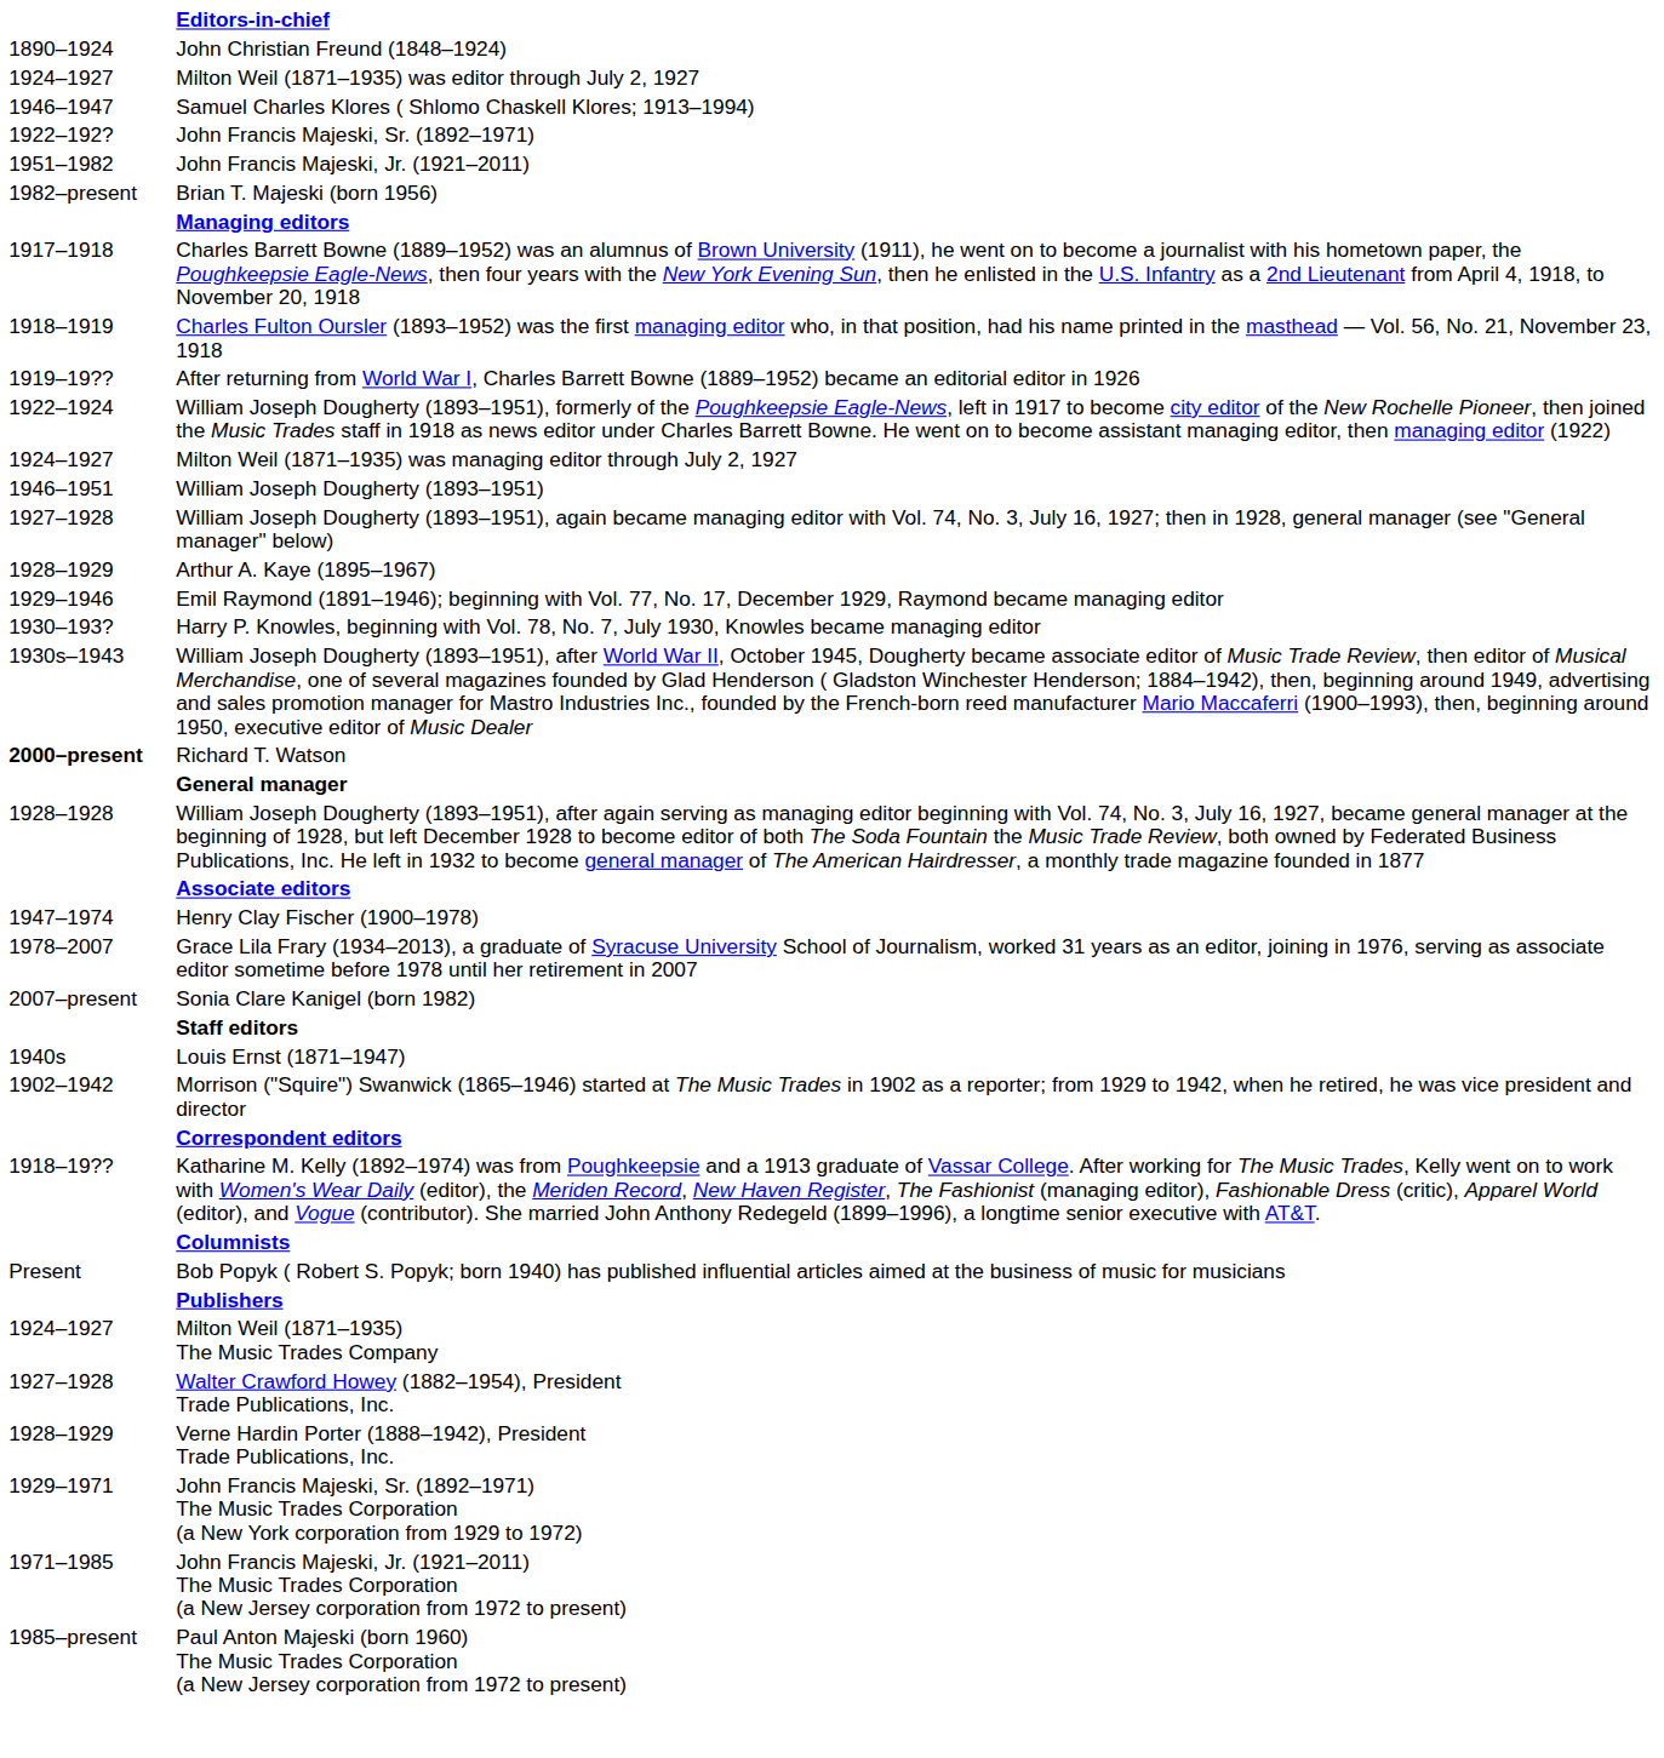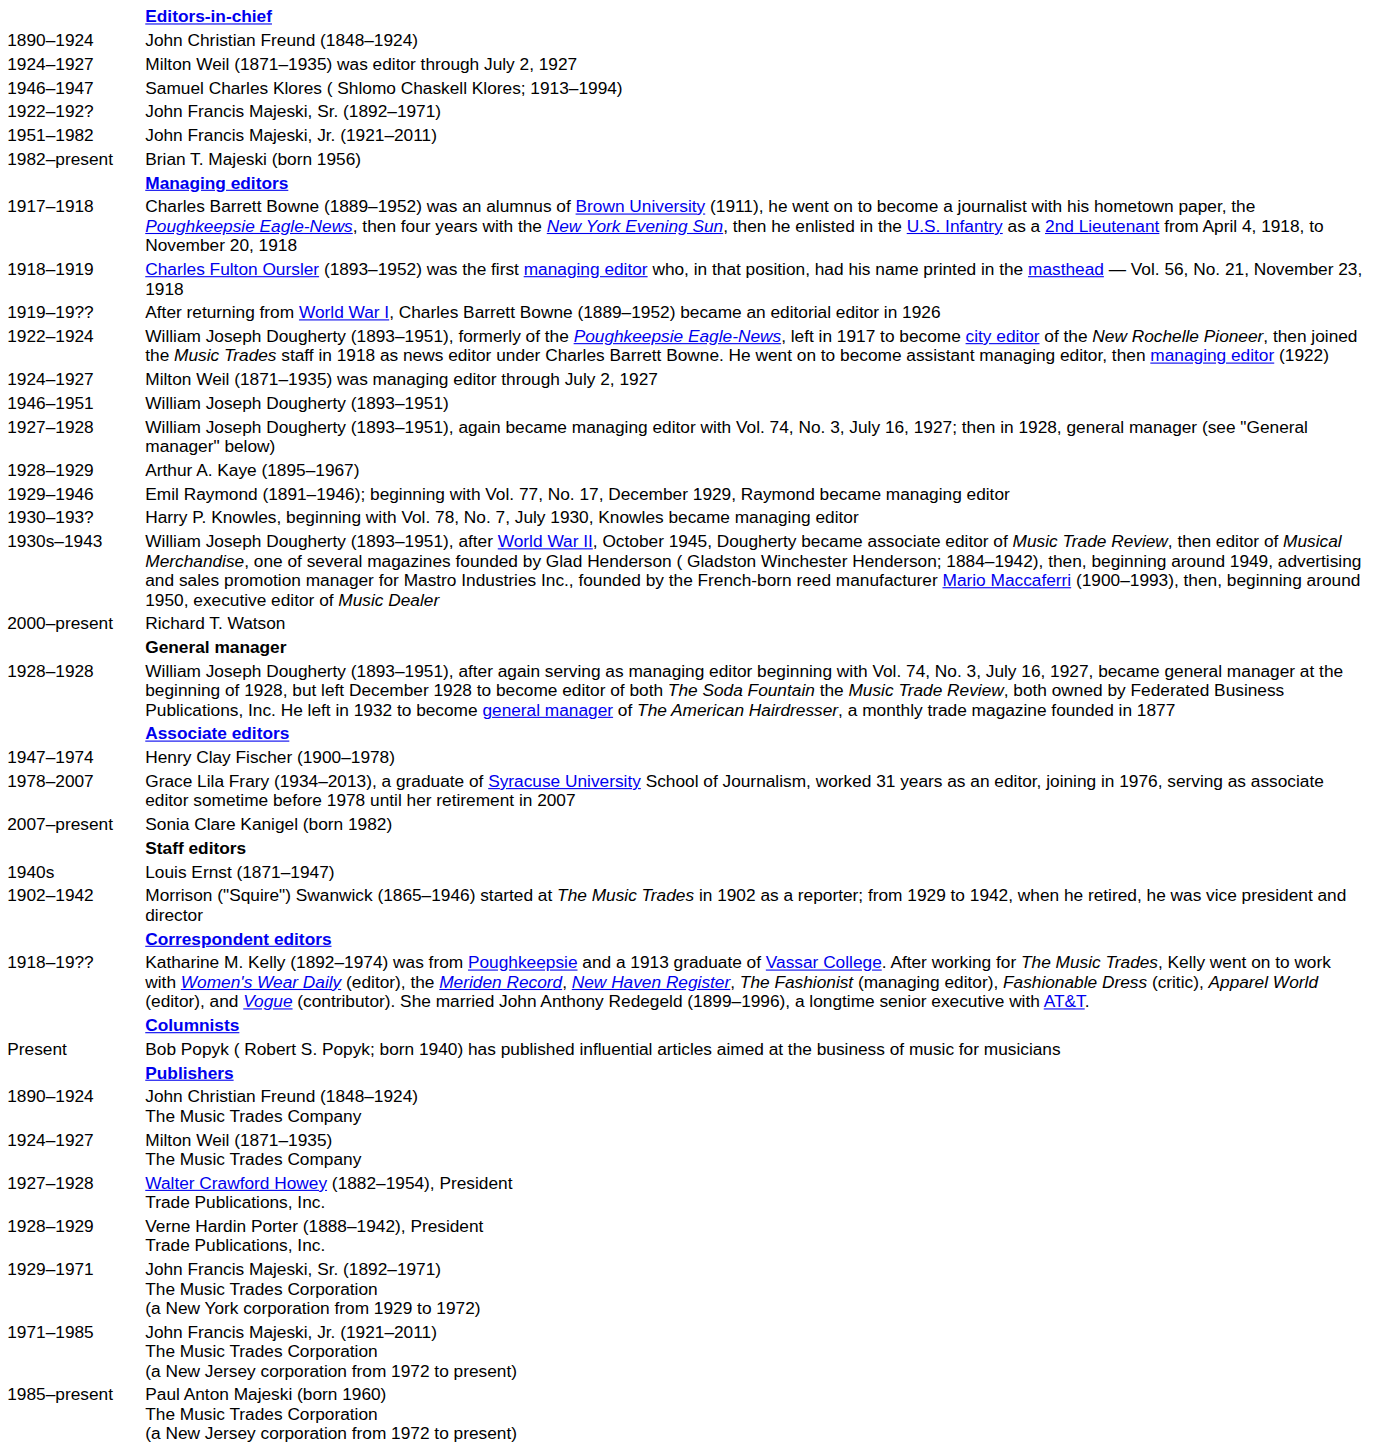Richard T. Watson | column 1: bold -> normal
+ row: 1890–1924 | John Christian Freund (1848–1924) The Music Trades Company
